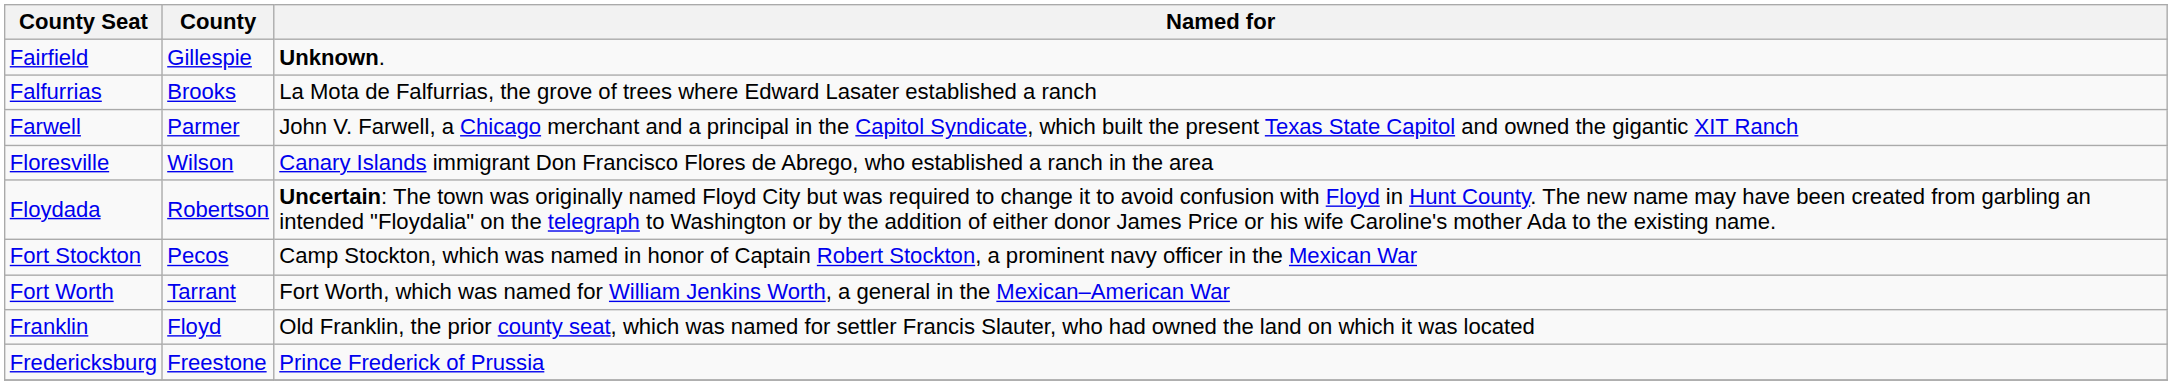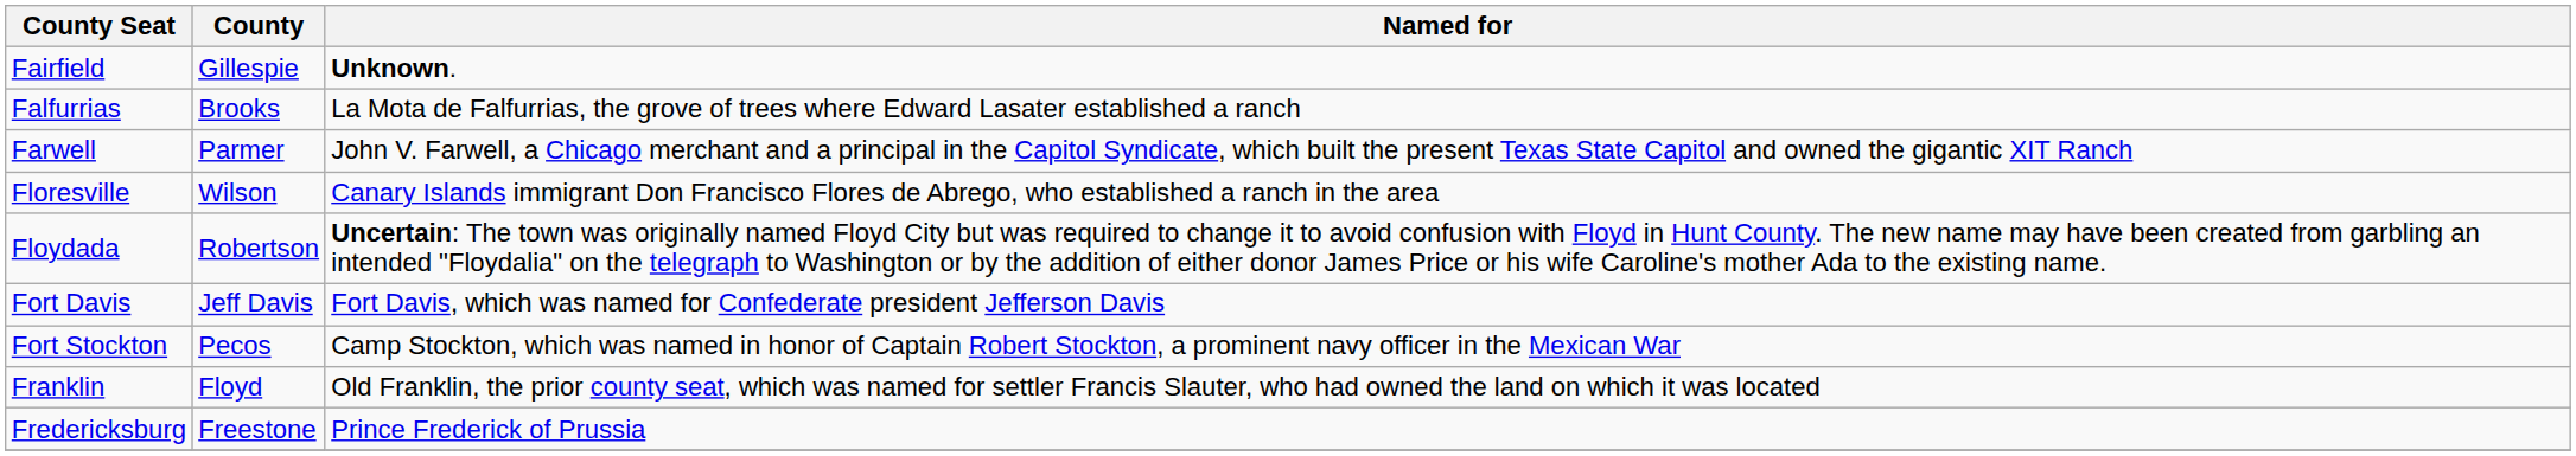+ row: Fort Davis | Jeff Davis | Fort Davis, which was named for Confederate president Jefferson Davis
- row: Fort Worth | Tarrant | Fort Worth, which was named for William Jenkins Worth, a general in the Mexican–American War
